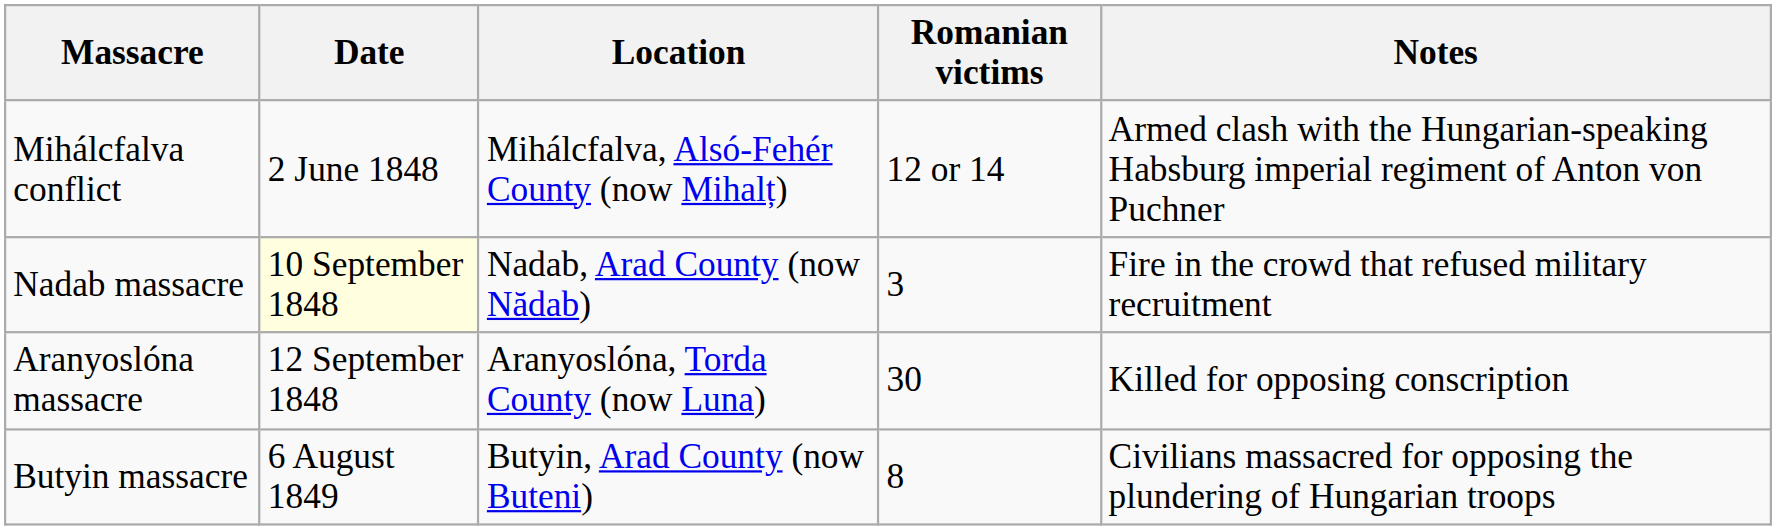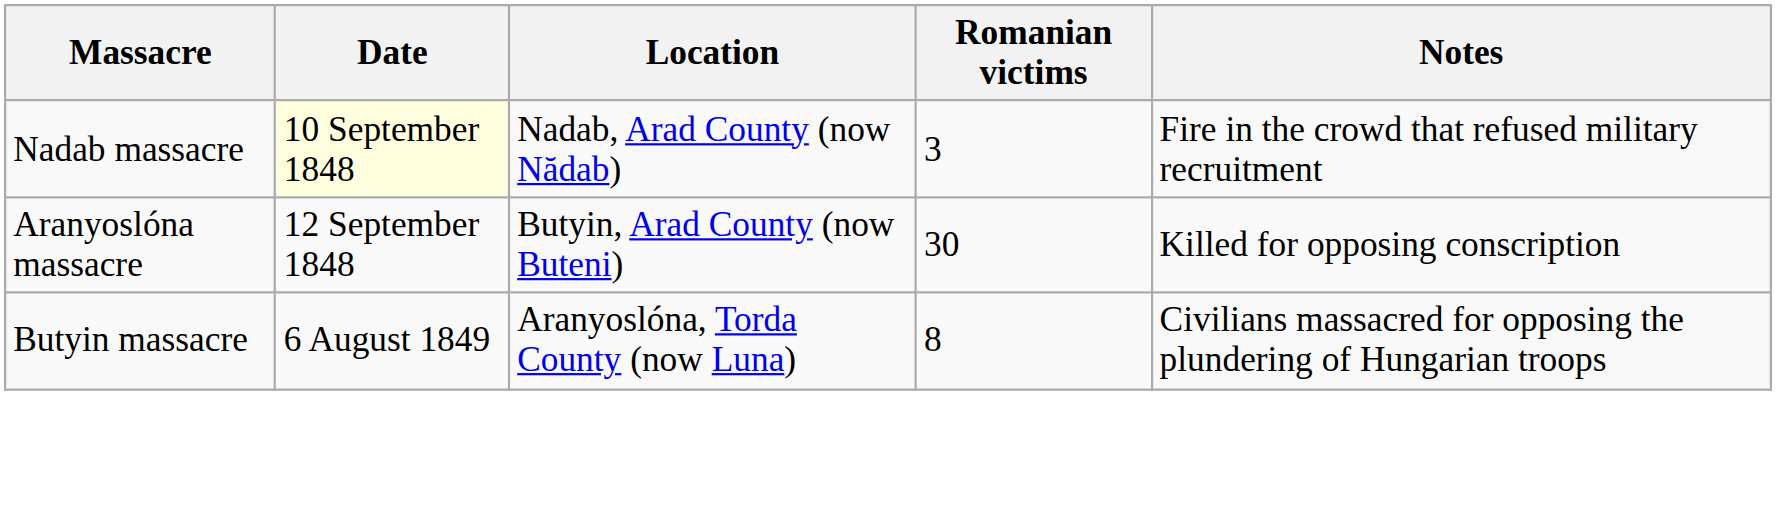- row: Mihálcfalva conflict | 2 June 1848 | Mihálcfalva, Alsó-Fehér County (now Mihalț) | 12 or 14 | Armed clash with the Hungarian-speaking Habsburg imperial regiment of Anton von Puchner
Aranyoslóna massacre | Location: Aranyoslóna, Torda County (now Luna) -> Butyin, Arad County (now Buteni)
Butyin massacre | Location: Butyin, Arad County (now Buteni) -> Aranyoslóna, Torda County (now Luna)
